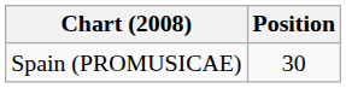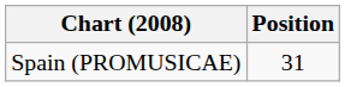Spain (PROMUSICAE) | Position: 30 -> 31
